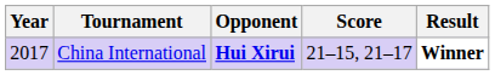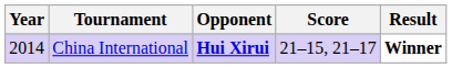China International | Year: 2017 -> 2014
